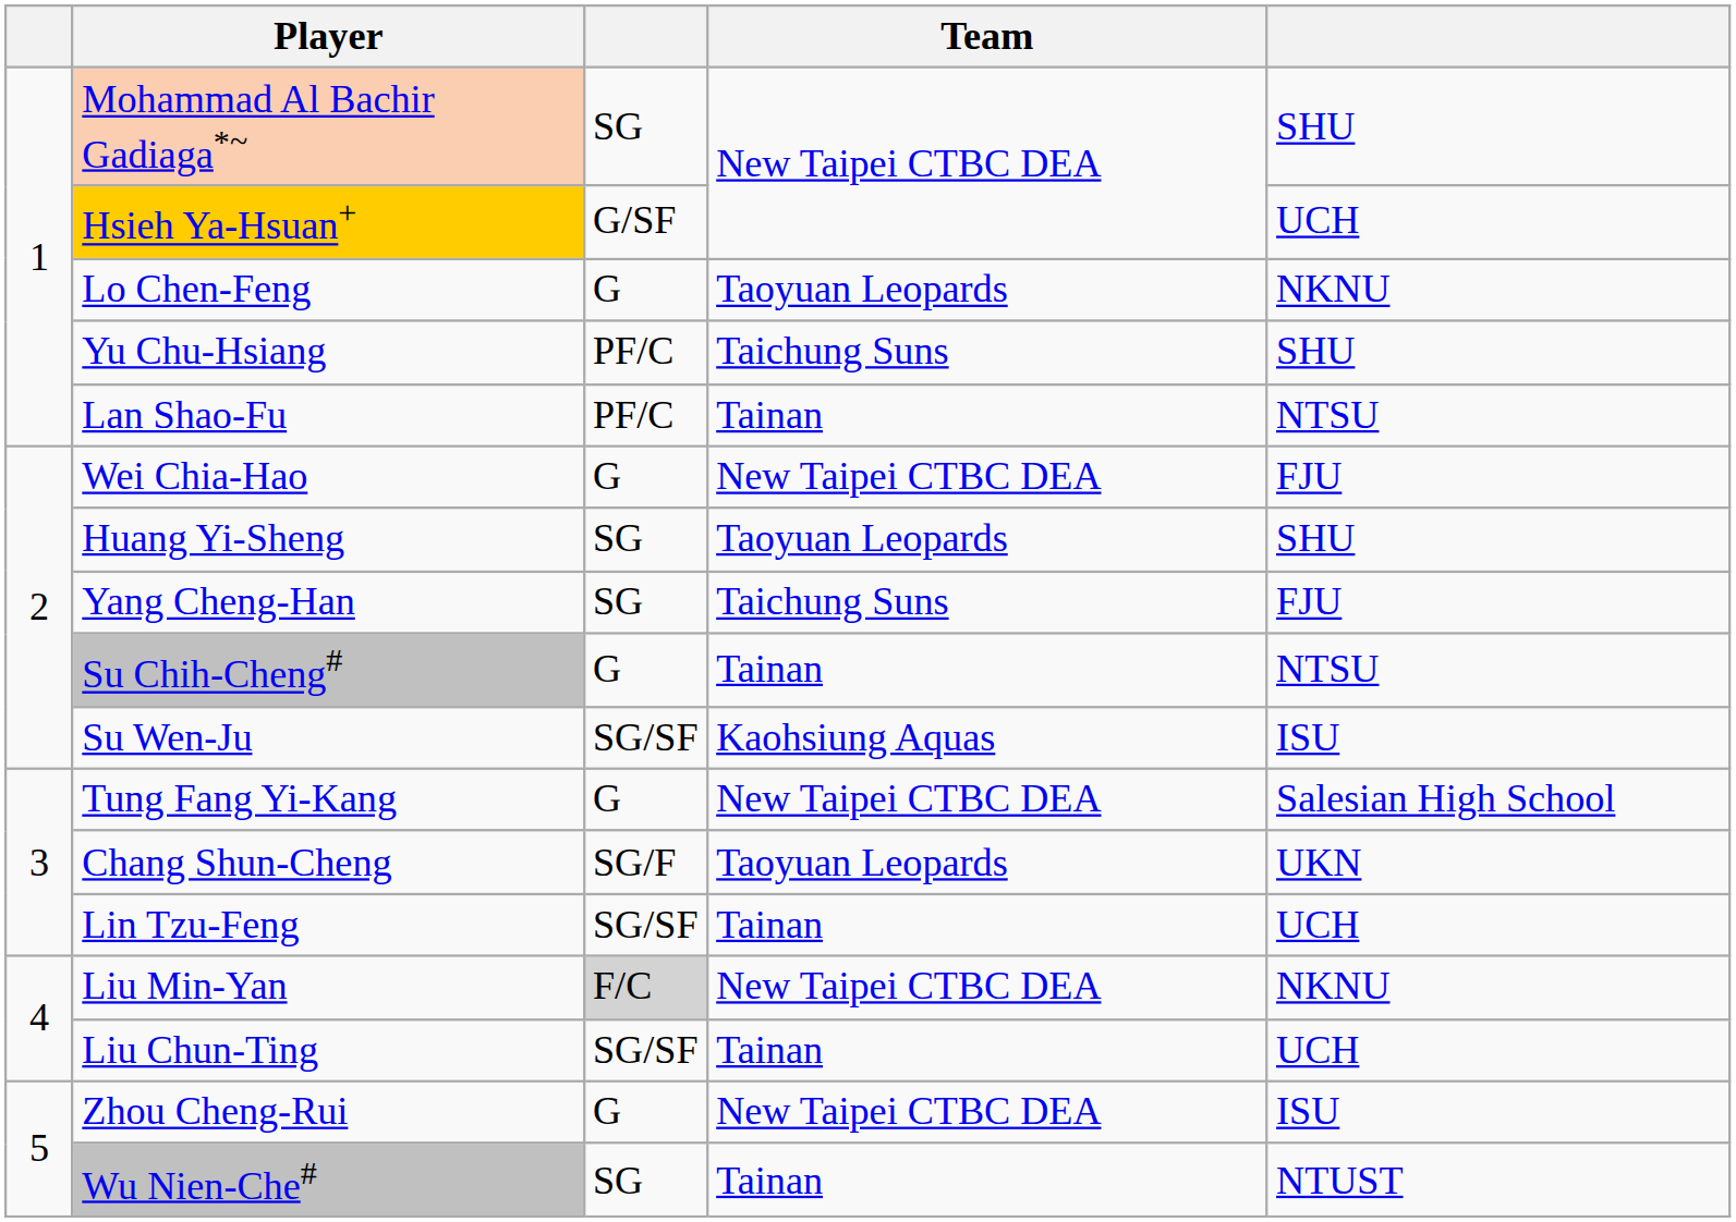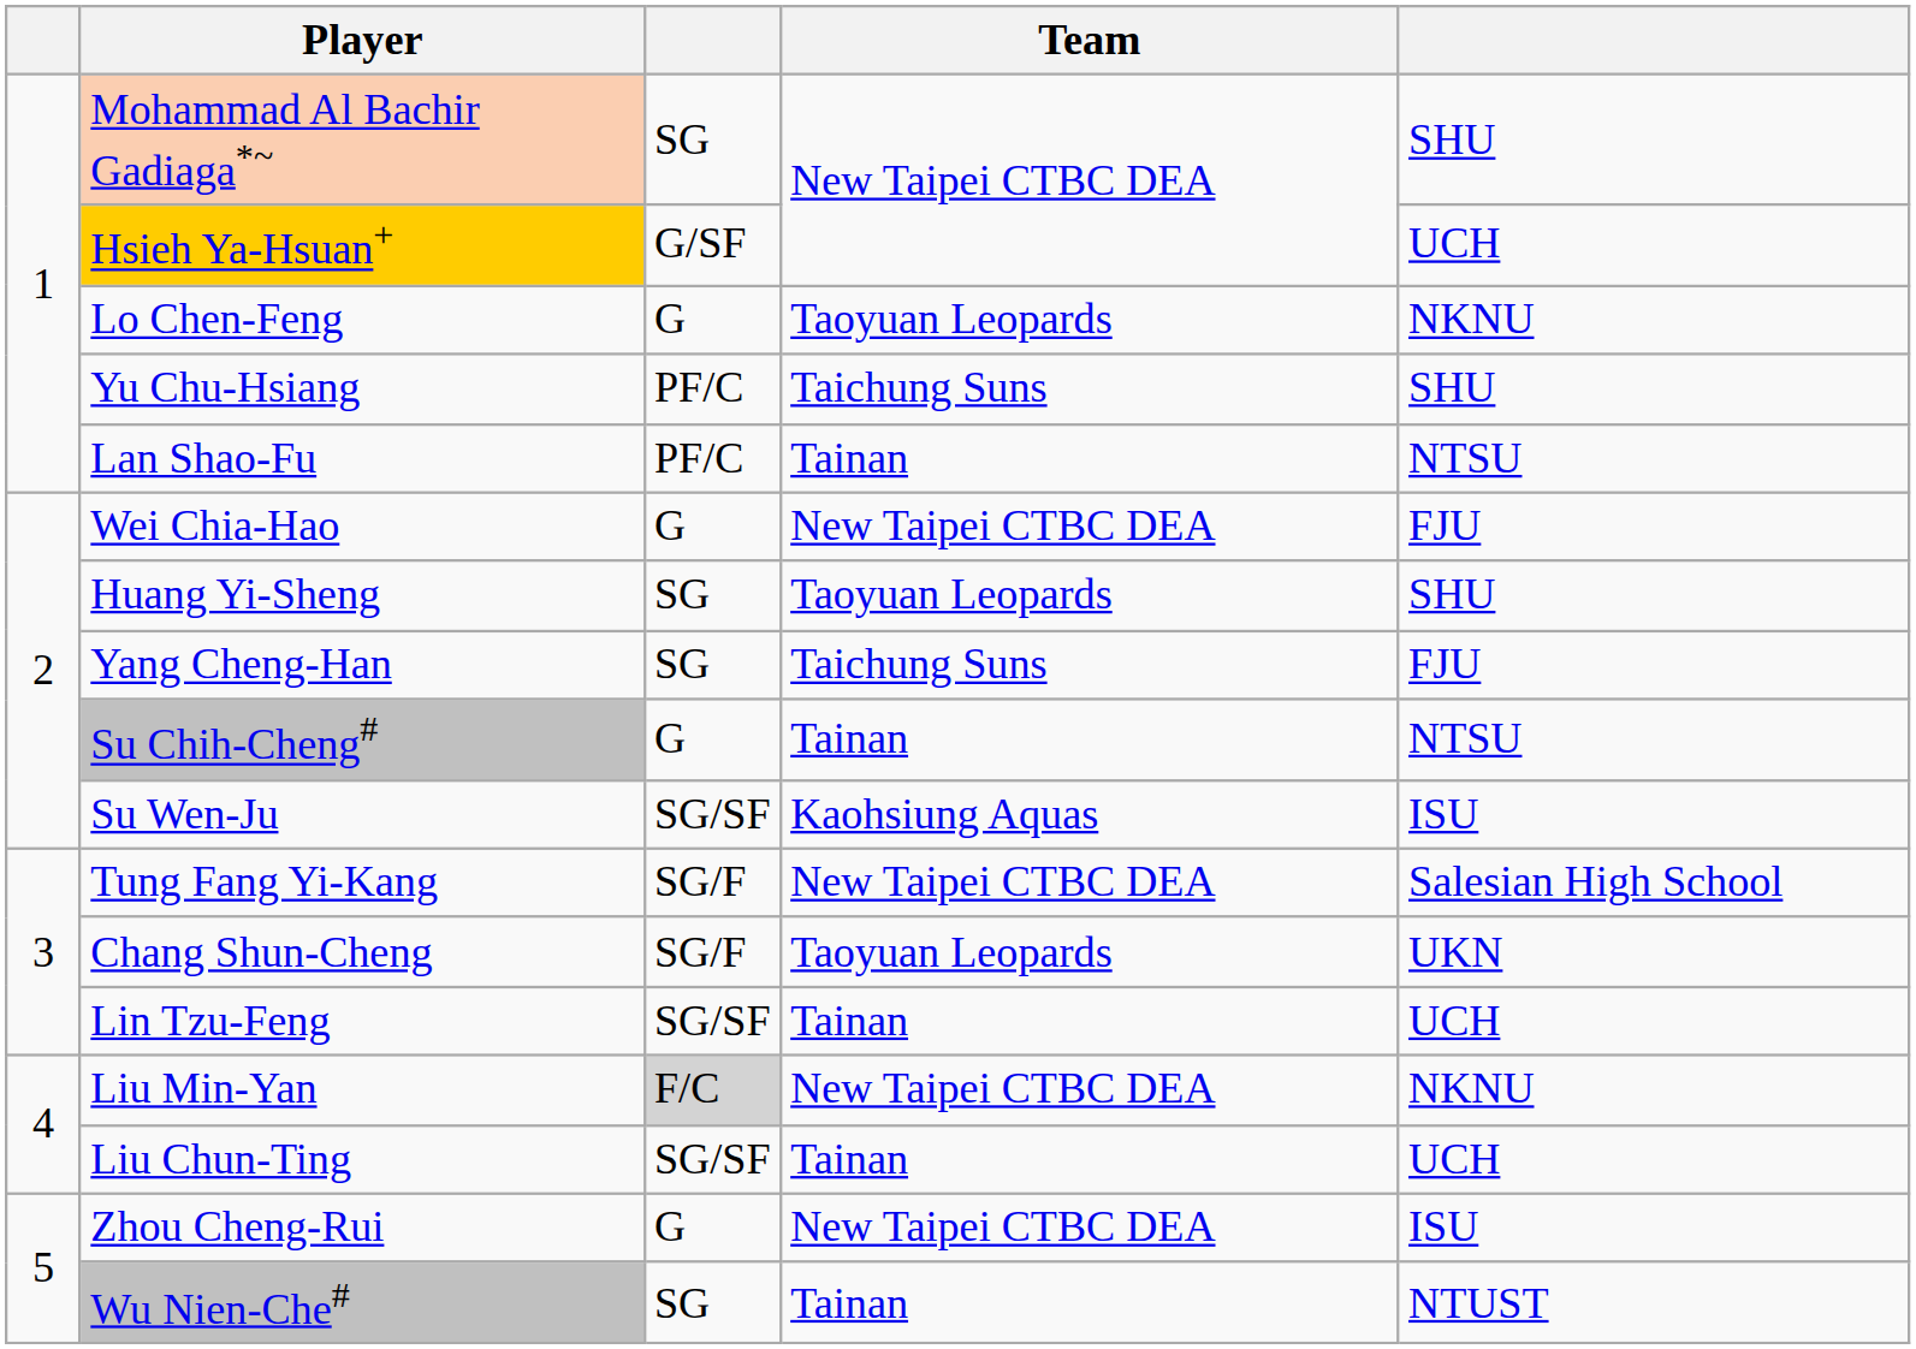Tung Fang Yi-Kang | column 3: G -> SG/F
